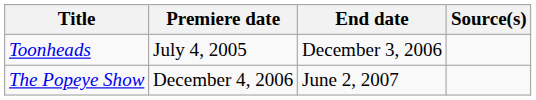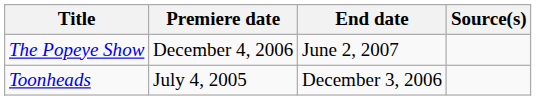rows swapped: Toonheads <-> The Popeye Show
